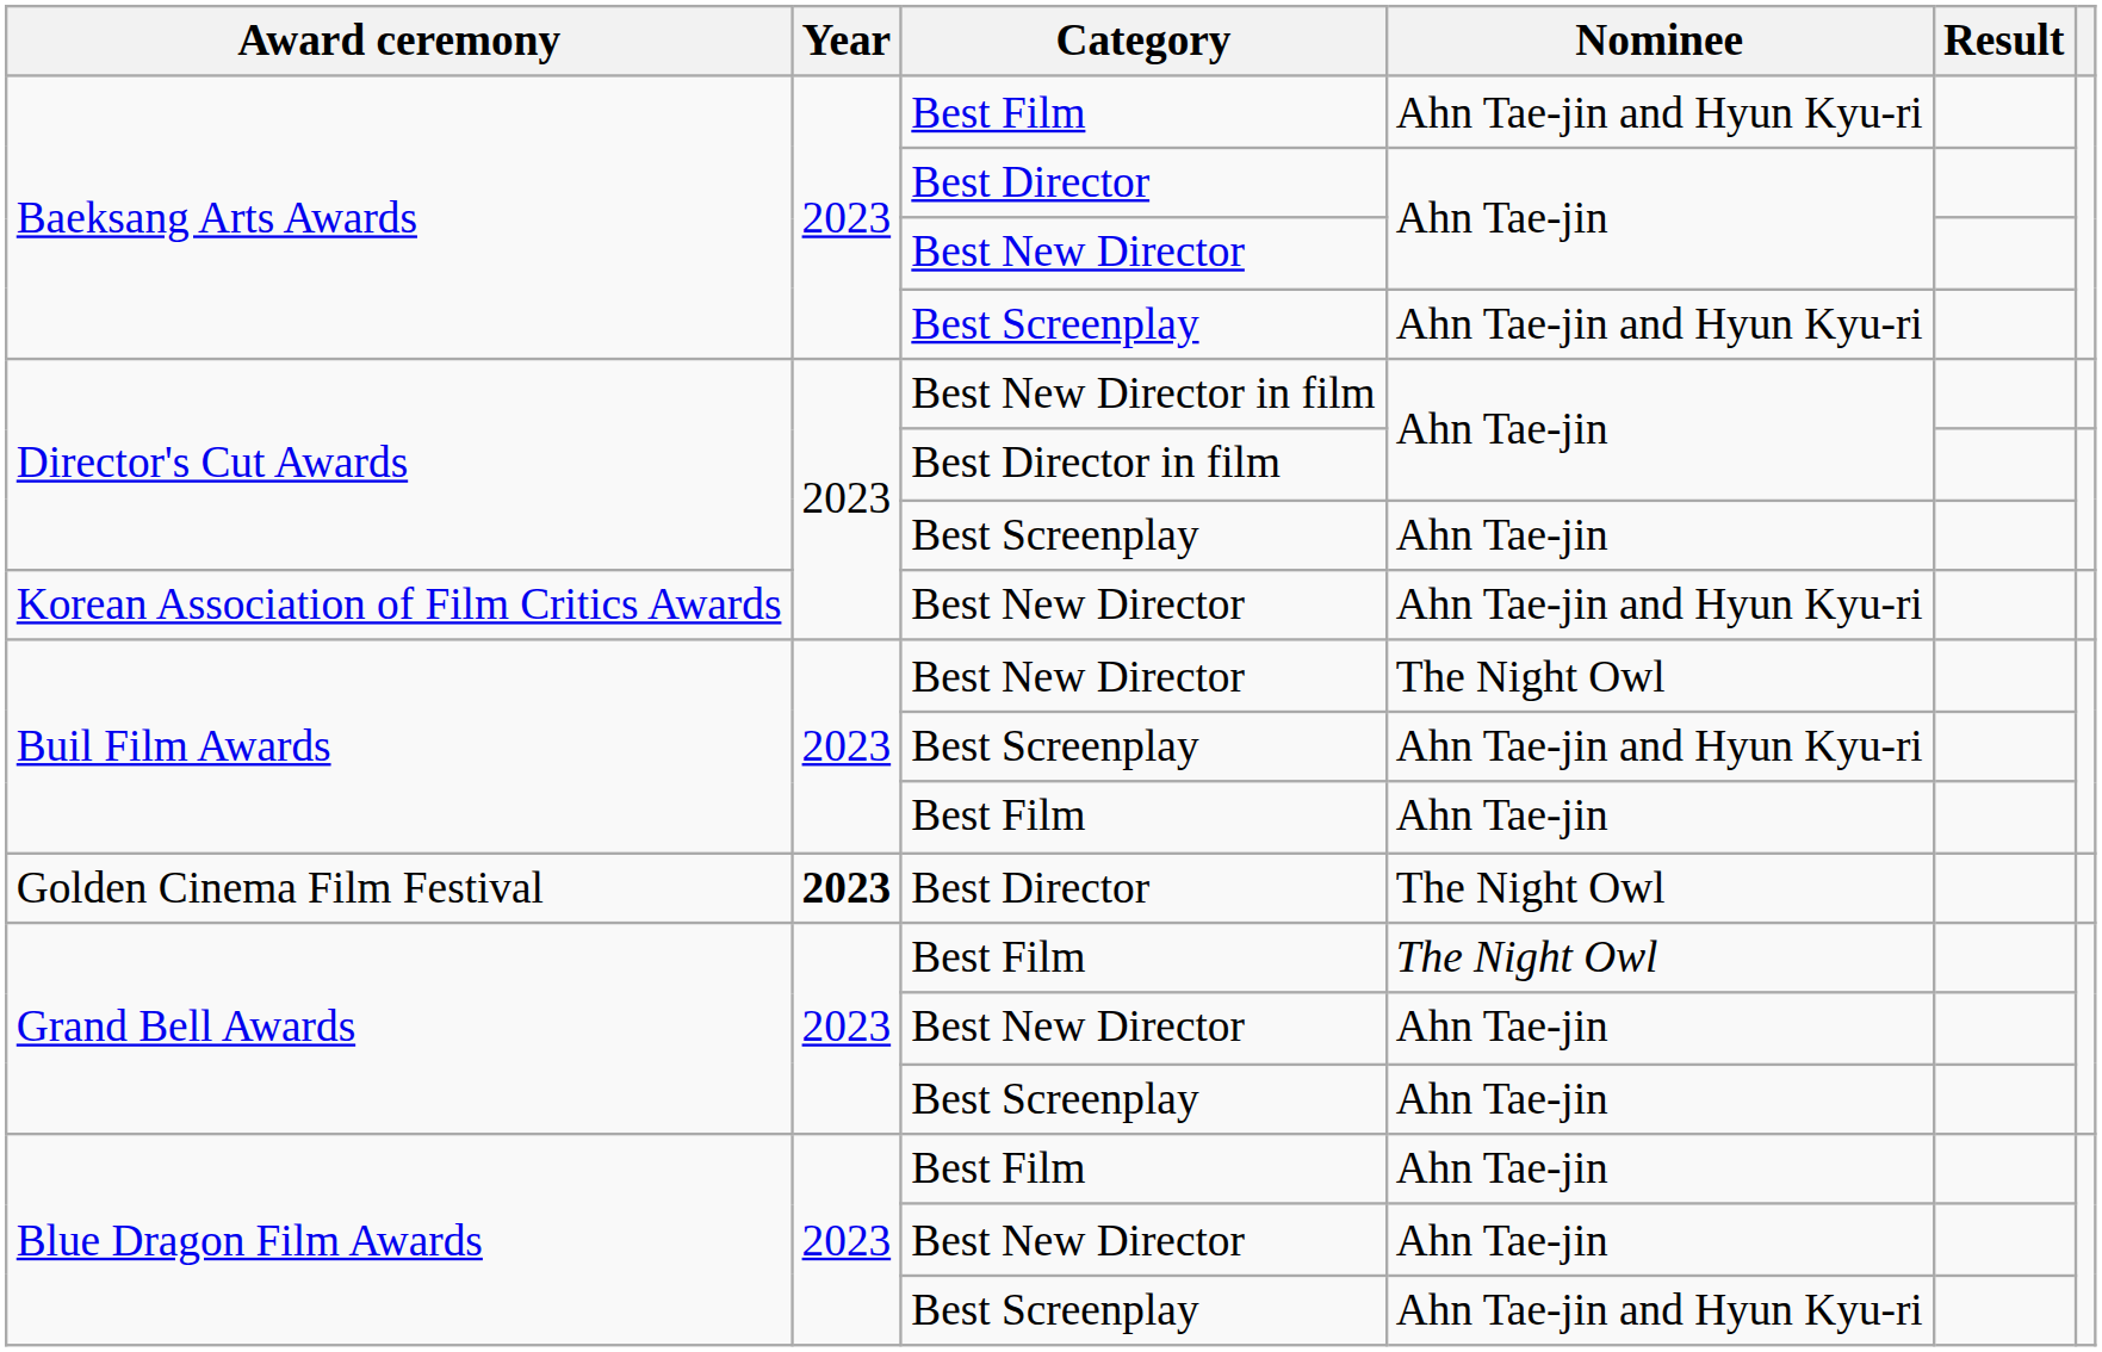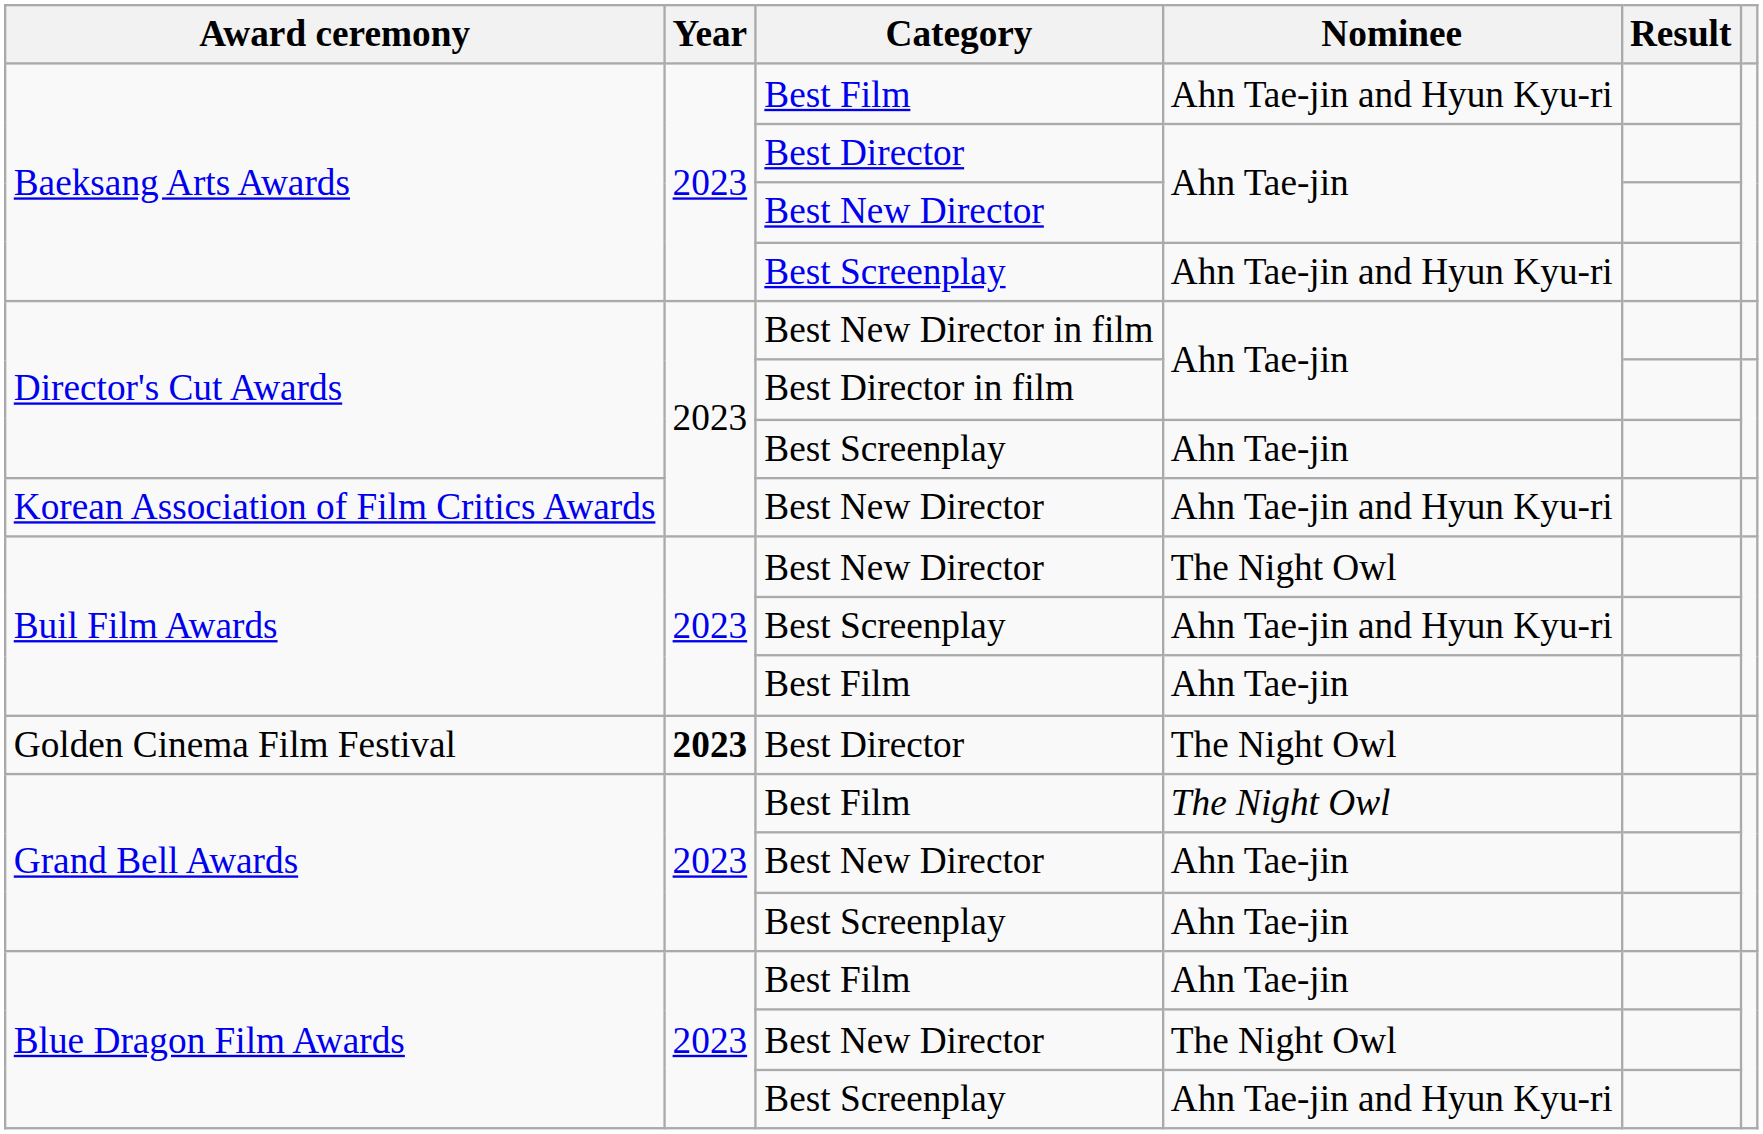Blue Dragon Film Awards / Best New Director | Nominee: Ahn Tae-jin -> The Night Owl
